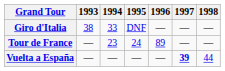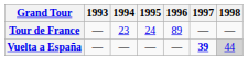- row: Giro d'Italia | 38 | 33 | DNF | — | — | —
Vuelta a España | 1998: no background -> lightgrey background
